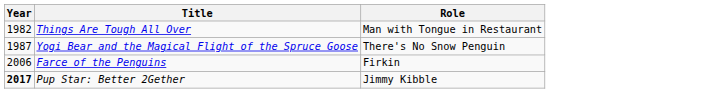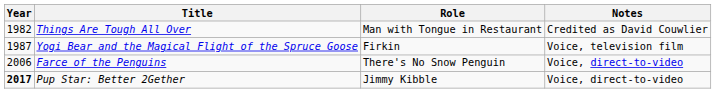+ column: Notes | Credited as David Couwlier | Voice, television film | Voice, direct-to-video | Voice, direct-to-video
Yogi Bear and the Magical Flight of the Spruce Goose | Role: There's No Snow Penguin -> Firkin
Farce of the Penguins | Role: Firkin -> There's No Snow Penguin
